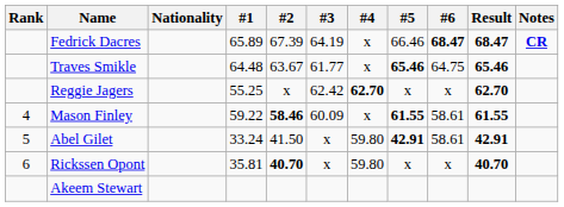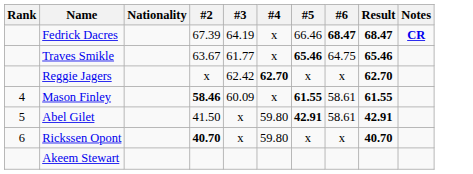- column: #1 | 65.89 | 64.48 | 55.25 | 59.22 | 33.24 | 35.81
